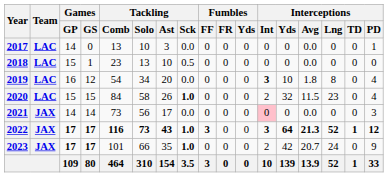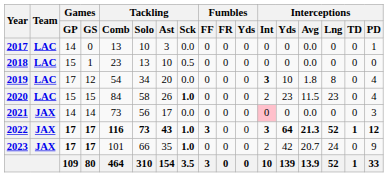2019 | Games / GP: 16 -> 17
2020 | Interceptions / Yds: 32 -> 23
